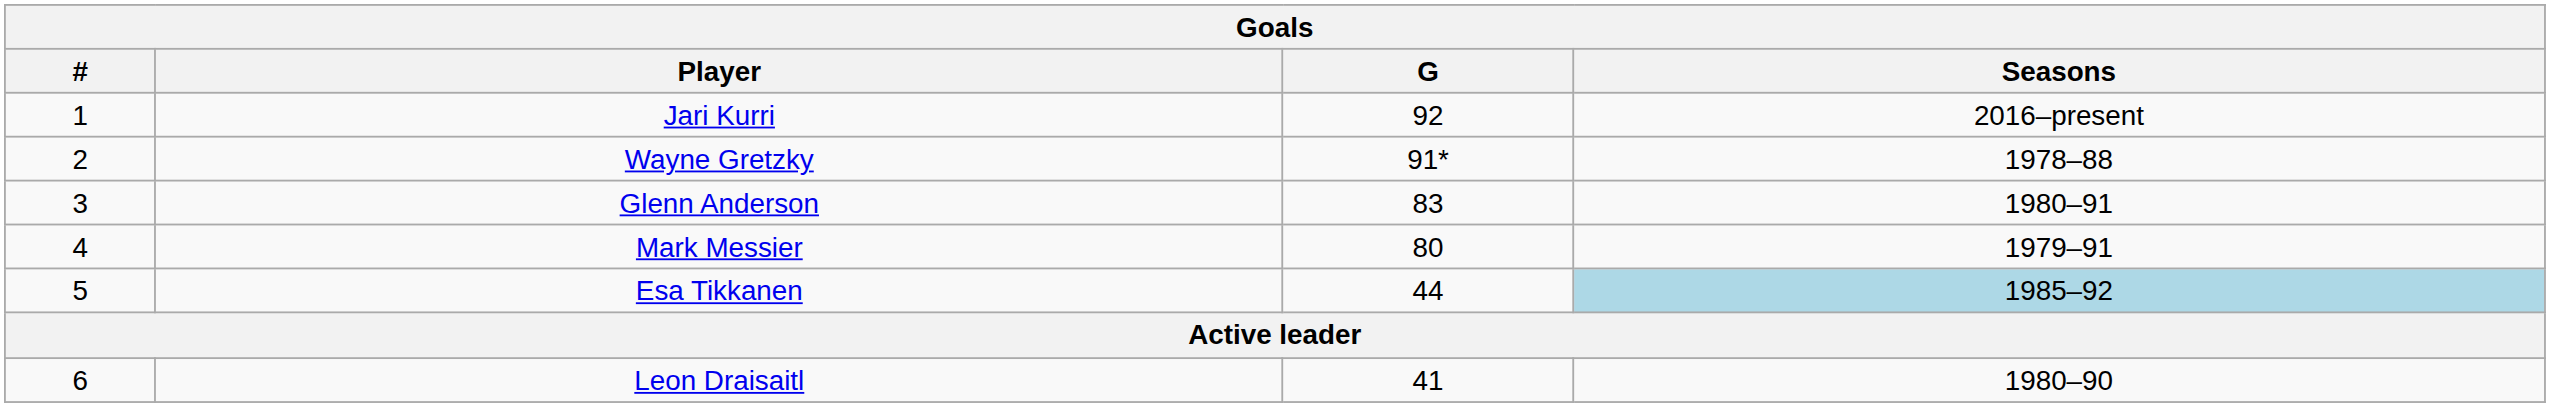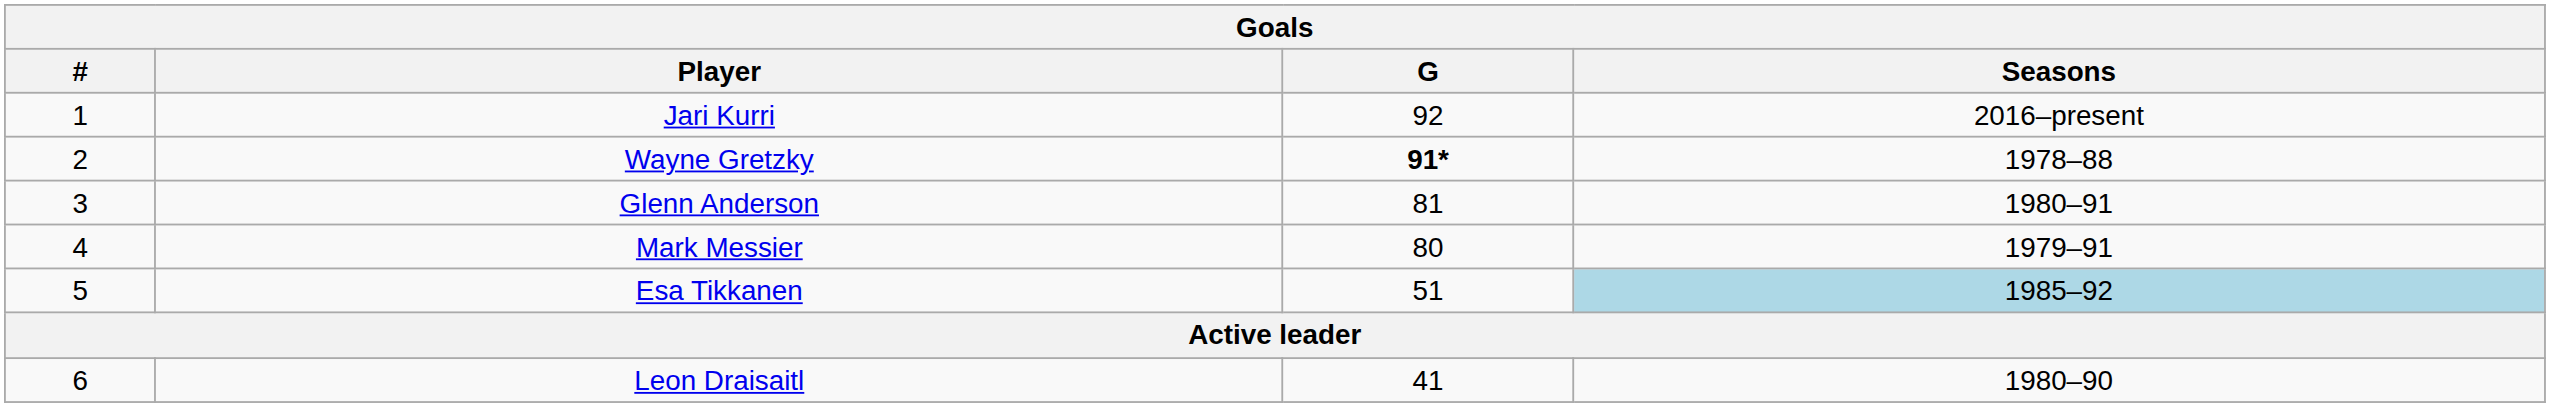Wayne Gretzky | G: normal -> bold
Glenn Anderson | G: 83 -> 81
Esa Tikkanen | G: 44 -> 51
